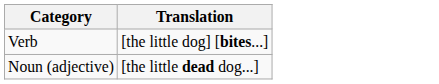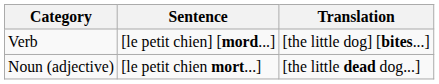+ column: Sentence | [le petit chien] [mord...] | [le petit chien mort...]
